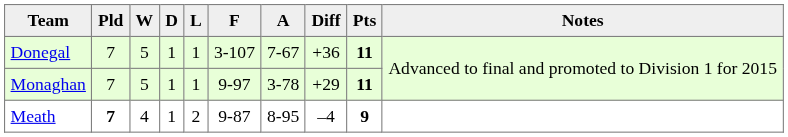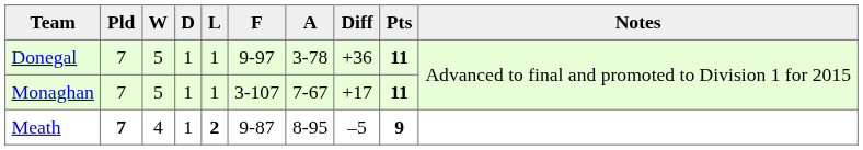Donegal | F: 3-107 -> 9-97
Donegal | A: 7-67 -> 3-78
Monaghan | F: 9-97 -> 3-107
Monaghan | A: 3-78 -> 7-67
Monaghan | Diff: +29 -> +17
Meath | L: normal -> bold
Meath | Diff: –4 -> –5
